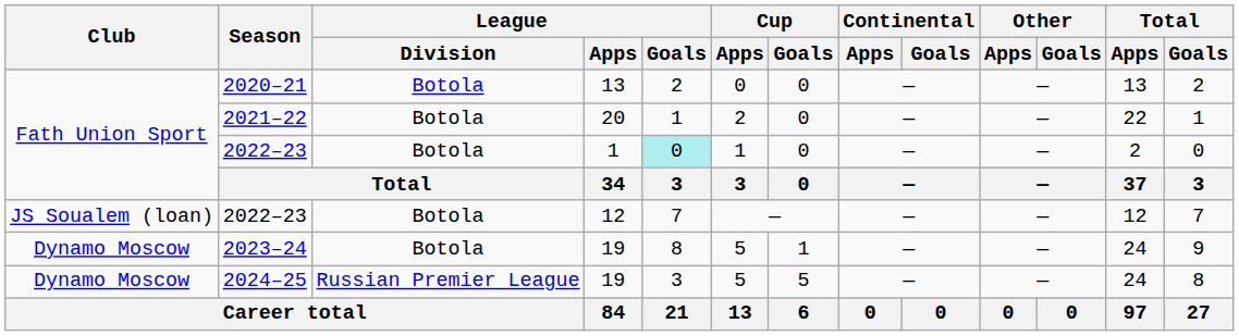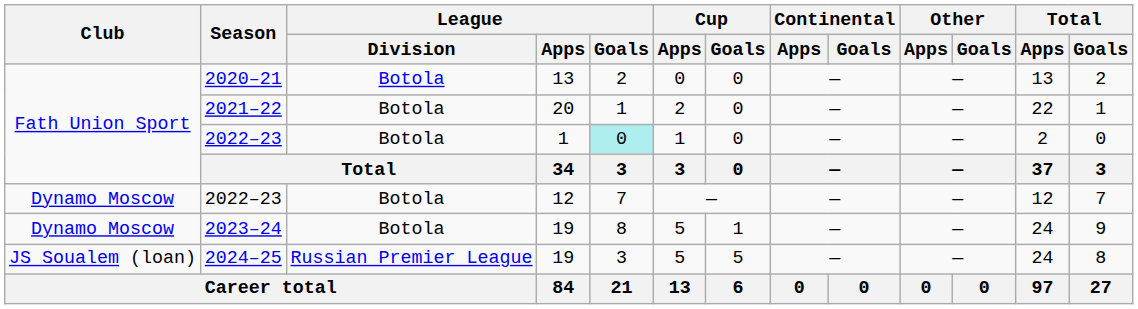2022–23 / 12 | Club: JS Soualem (loan) -> Dynamo Moscow
2024–25 | Club: Dynamo Moscow -> JS Soualem (loan)
